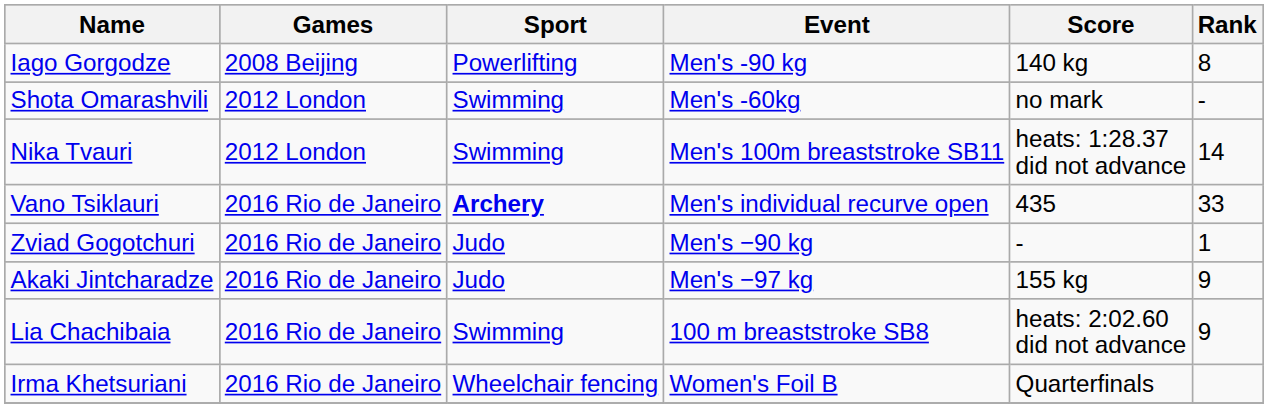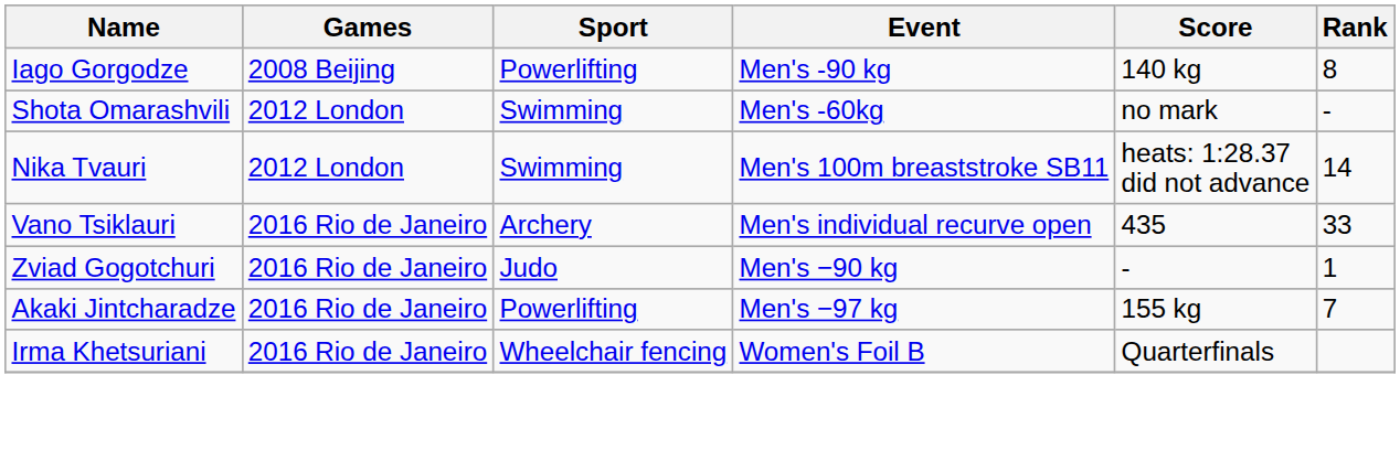Vano Tsiklauri | Sport: bold -> normal
Akaki Jintcharadze | Sport: Judo -> Powerlifting
Akaki Jintcharadze | Rank: 9 -> 7
- row: Lia Chachibaia | 2016 Rio de Janeiro | Swimming | 100 m breaststroke SB8 | heats: 2:02.60 did not advance | 9
